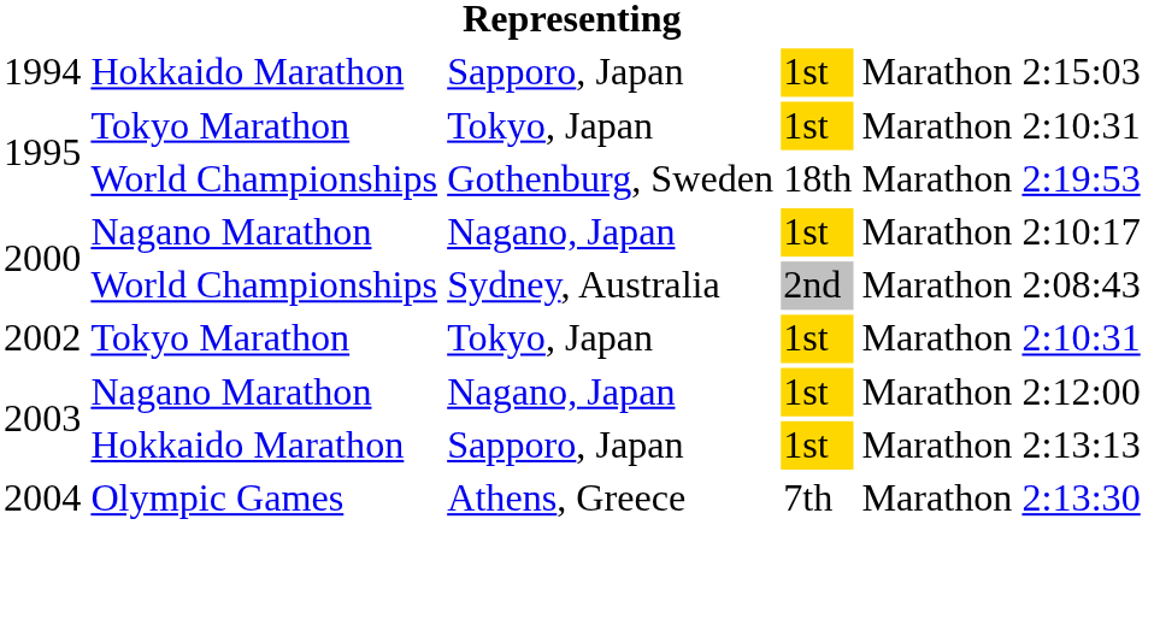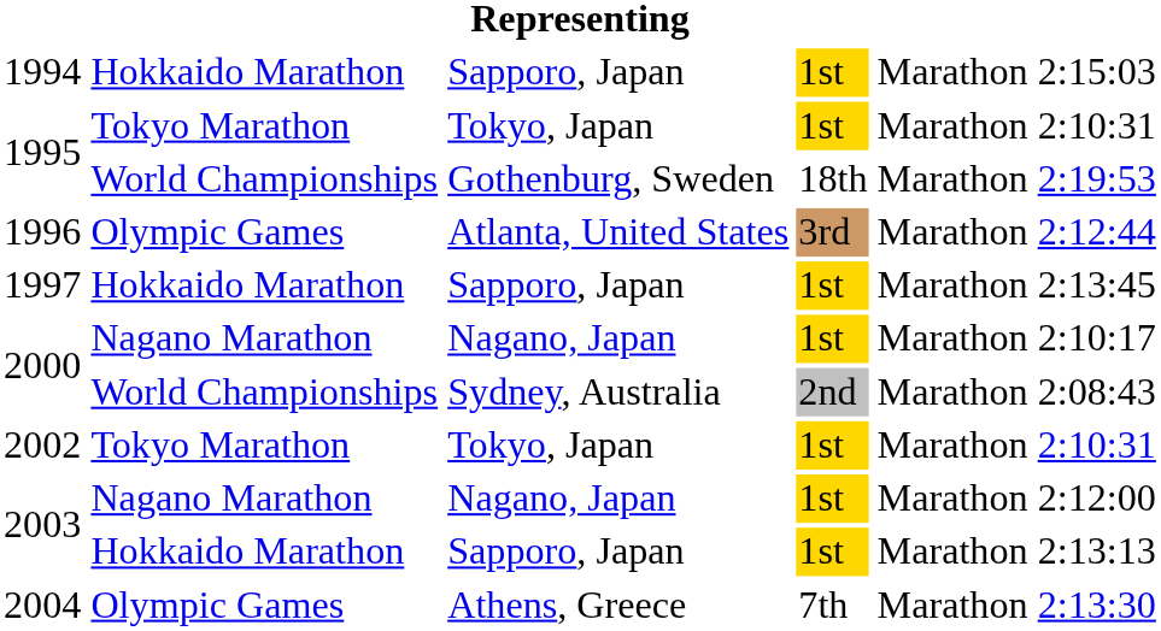+ row: 1996 | Olympic Games | Atlanta, United States | 3rd | Marathon | 2:12:44
+ row: 1997 | Hokkaido Marathon | Sapporo, Japan | 1st | Marathon | 2:13:45
